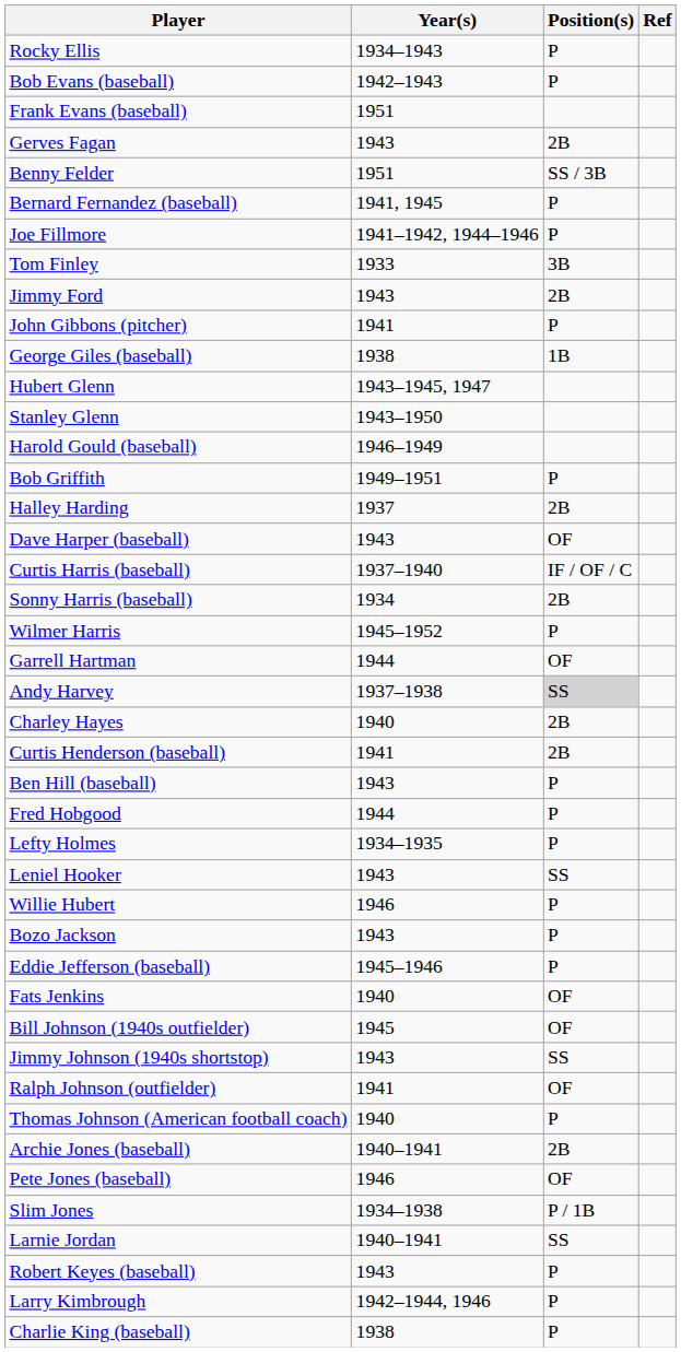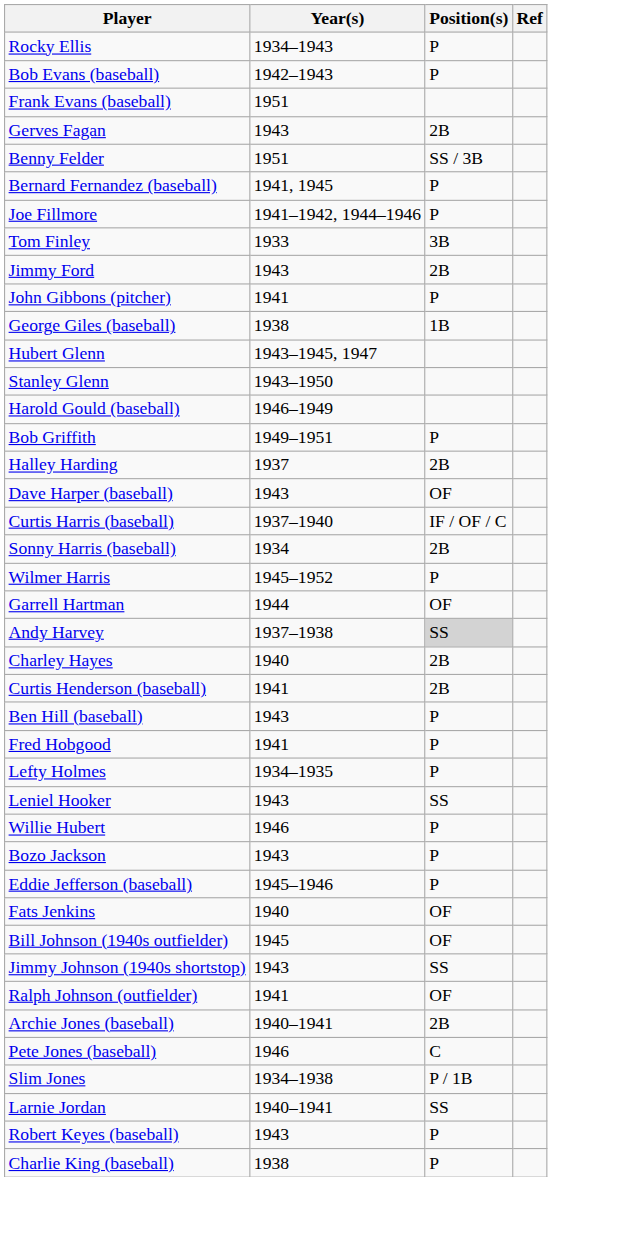Fred Hobgood | Year(s): 1944 -> 1941
- row: Thomas Johnson (American football coach) | 1940 | P
Pete Jones (baseball) | Position(s): OF -> C
- row: Larry Kimbrough | 1942–1944, 1946 | P
